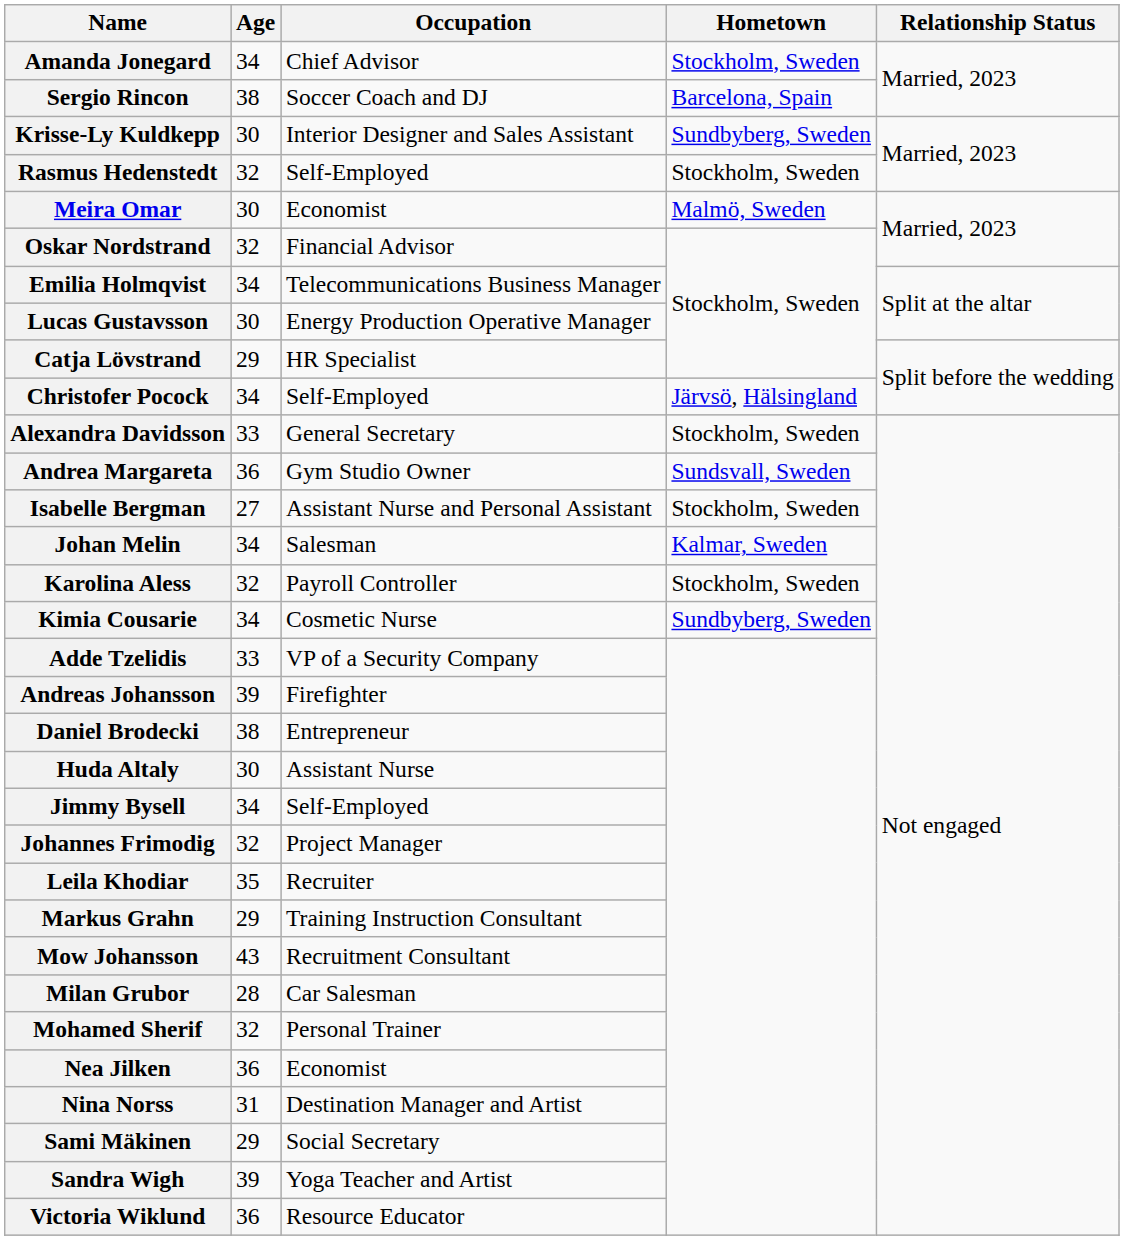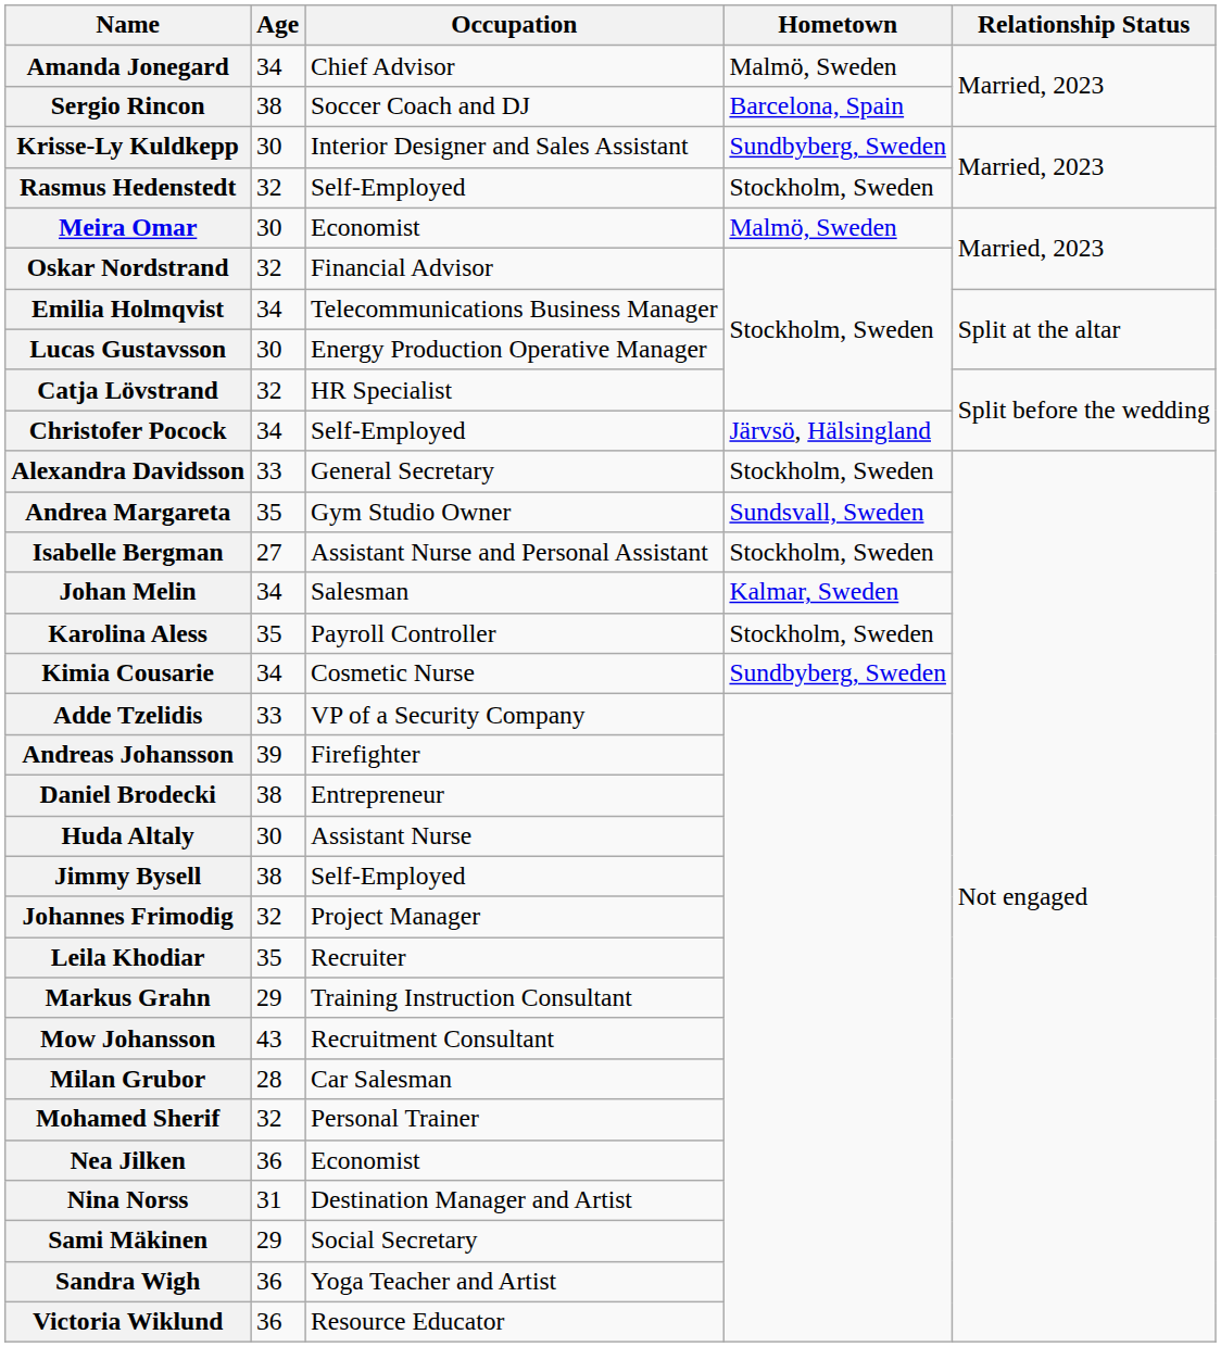Amanda Jonegard | Hometown: Stockholm, Sweden -> Malmö, Sweden
Catja Lövstrand | Age: 29 -> 32
Andrea Margareta | Age: 36 -> 35
Karolina Aless | Age: 32 -> 35
Jimmy Bysell | Age: 34 -> 38
Sandra Wigh | Age: 39 -> 36
